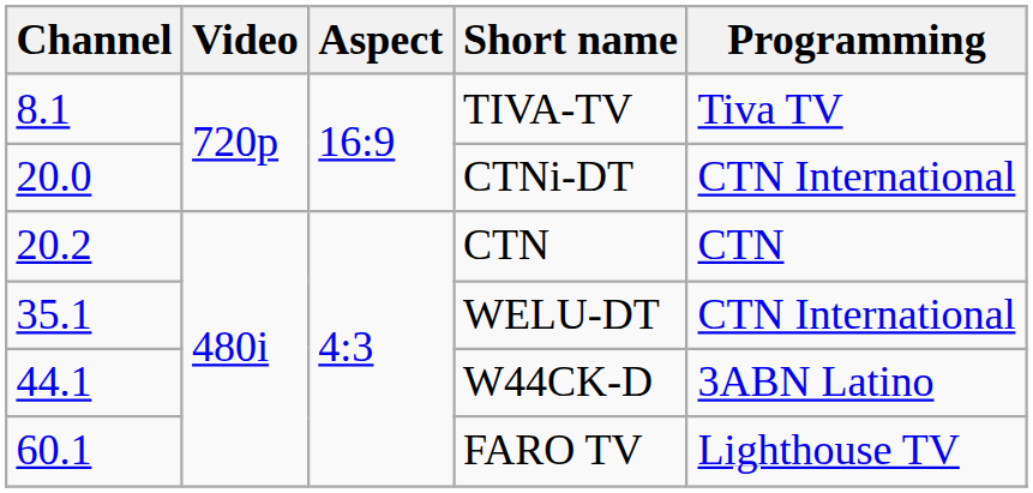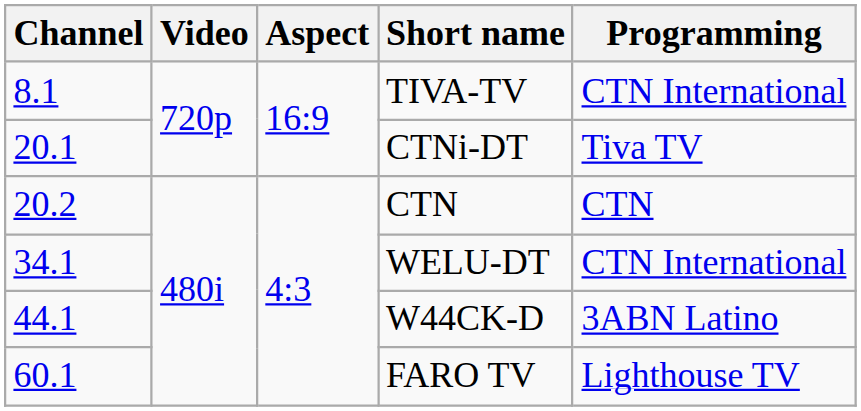TIVA-TV | Programming: Tiva TV -> CTN International
CTNi-DT | Channel: 20.0 -> 20.1
CTNi-DT | Programming: CTN International -> Tiva TV
WELU-DT | Channel: 35.1 -> 34.1
